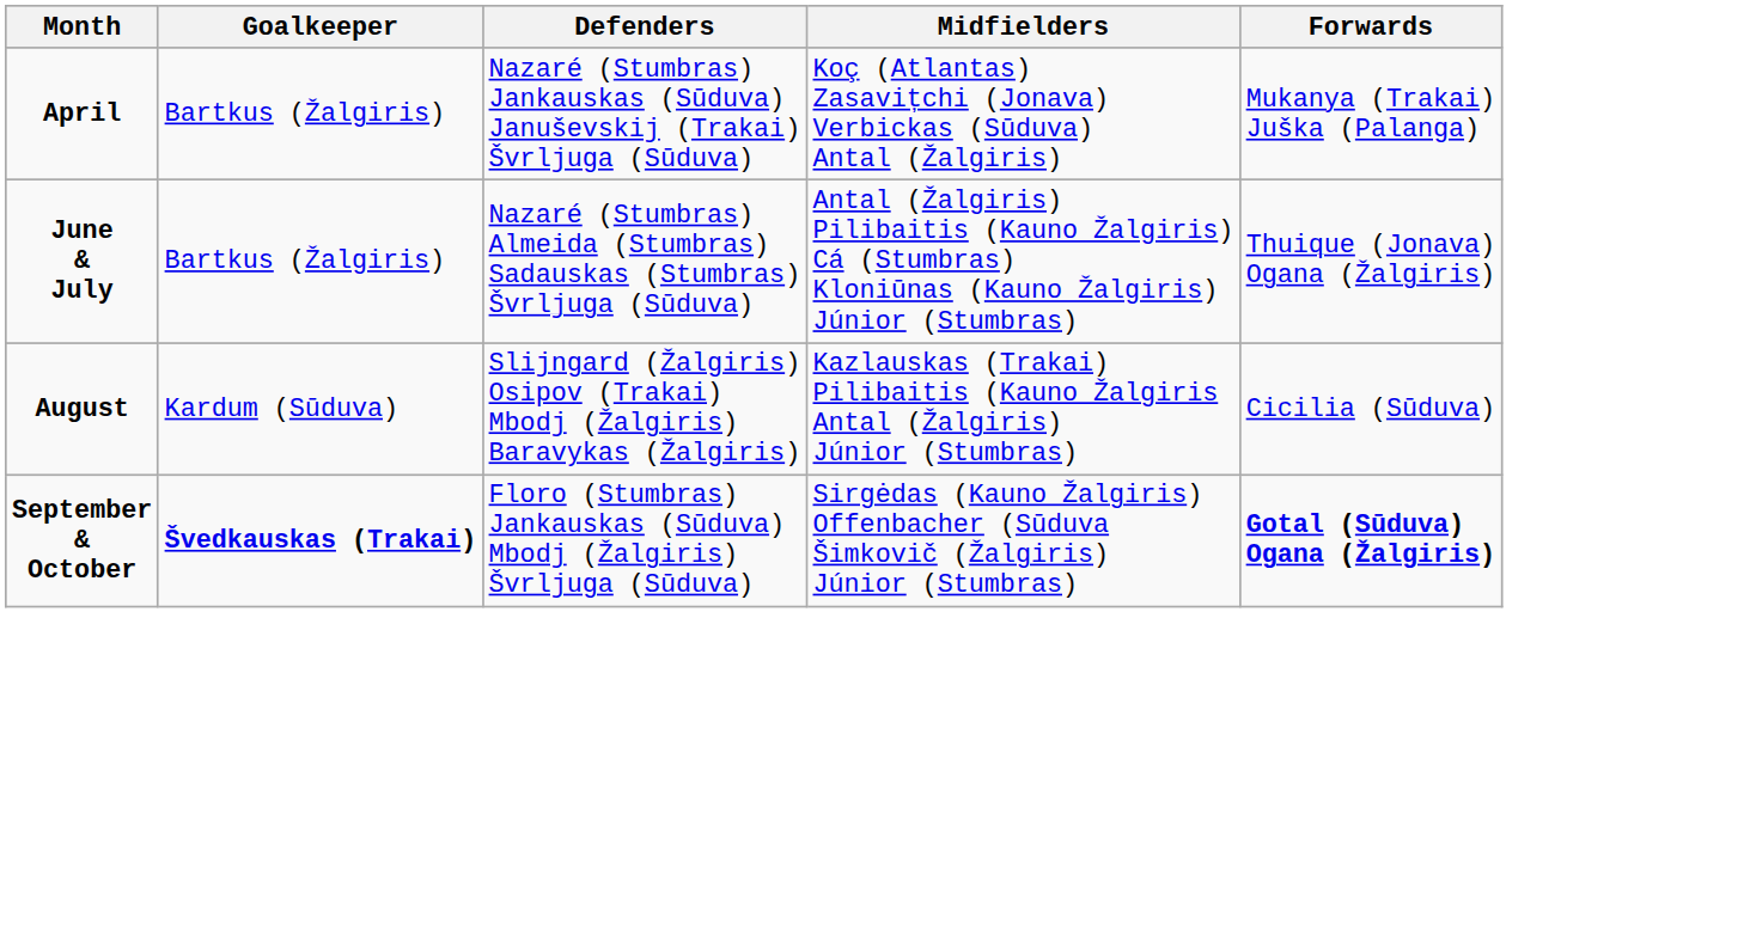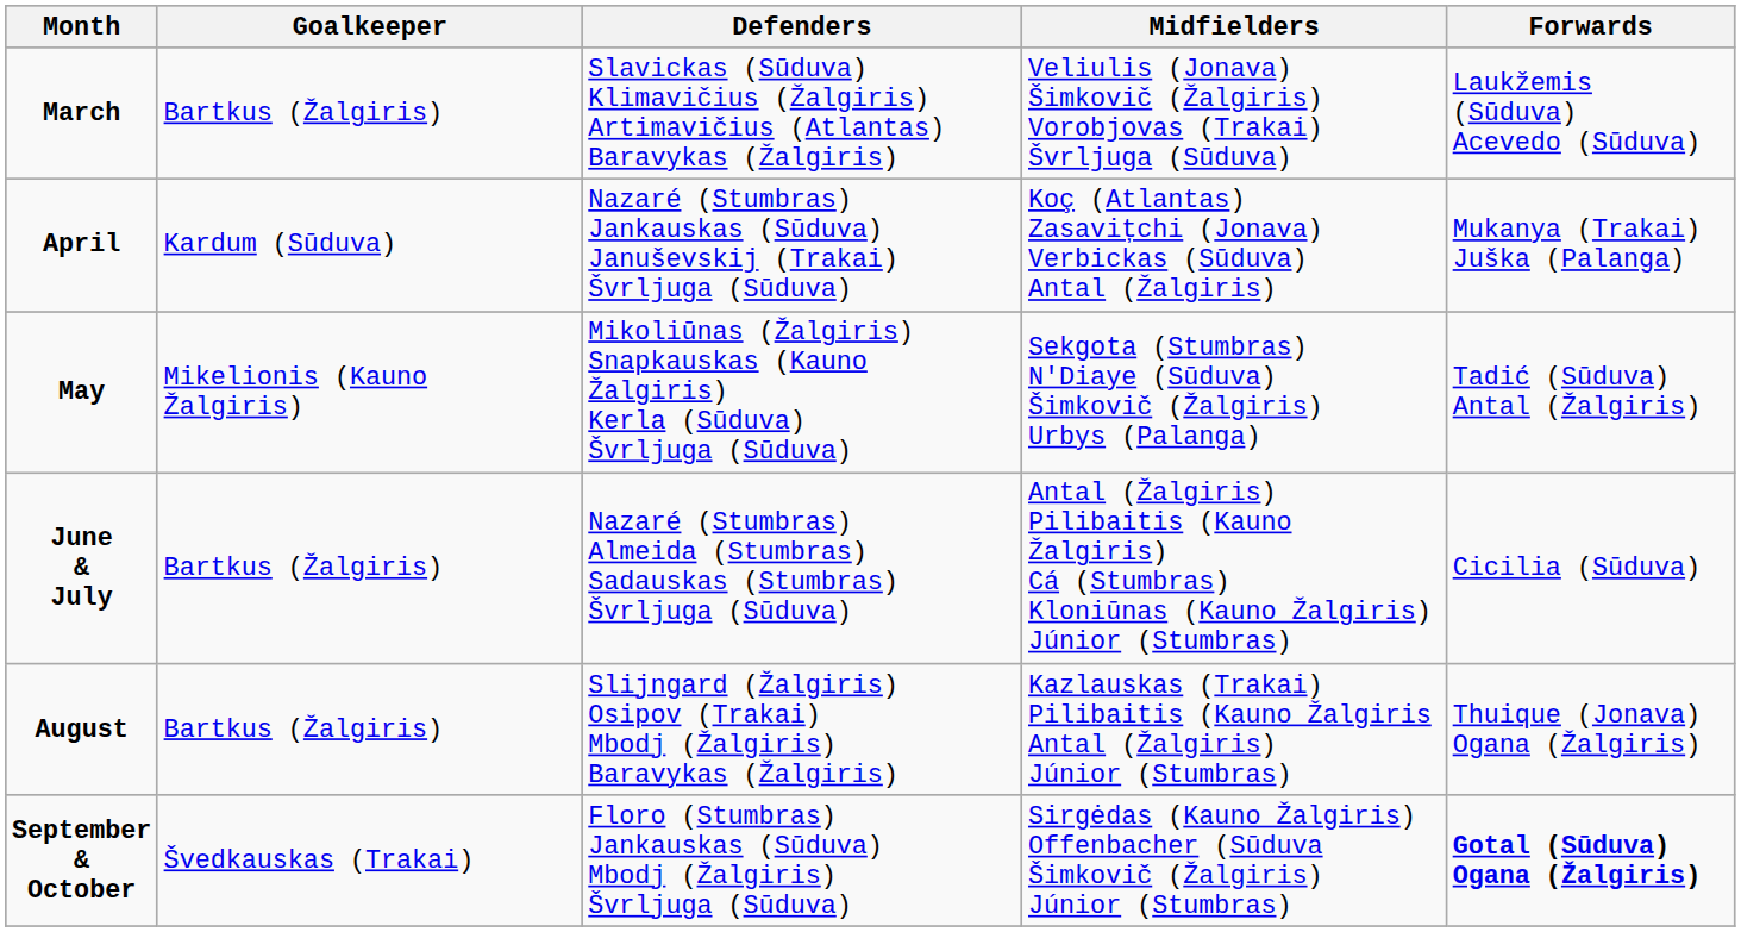+ row: March | Bartkus (Žalgiris) | Slavickas (Sūduva) Klimavičius (Žalgiris) Artimavičius (Atlantas) Baravykas (Žalgiris) | Veliulis (Jonava) Šimkovič (Žalgiris) Vorobjovas (Trakai) Švrljuga (Sūduva) | Laukžemis (Sūduva) Acevedo (Sūduva)
April | Goalkeeper: Bartkus (Žalgiris) -> Kardum (Sūduva)
+ row: May | Mikelionis (Kauno Žalgiris) | Mikoliūnas (Žalgiris) Snapkauskas (Kauno Žalgiris) Kerla (Sūduva) Švrljuga (Sūduva) | Sekgota (Stumbras) N'Diaye (Sūduva) Šimkovič (Žalgiris) Urbys (Palanga) | Tadić (Sūduva) Antal (Žalgiris)
June & July | Forwards: Thuique (Jonava) Ogana (Žalgiris) -> Cicilia (Sūduva)
August | Goalkeeper: Kardum (Sūduva) -> Bartkus (Žalgiris)
August | Forwards: Cicilia (Sūduva) -> Thuique (Jonava) Ogana (Žalgiris)
September & October | Goalkeeper: bold -> normal
